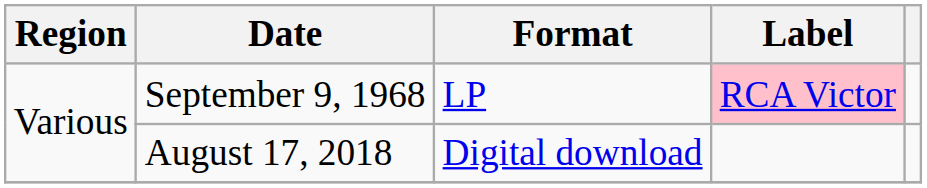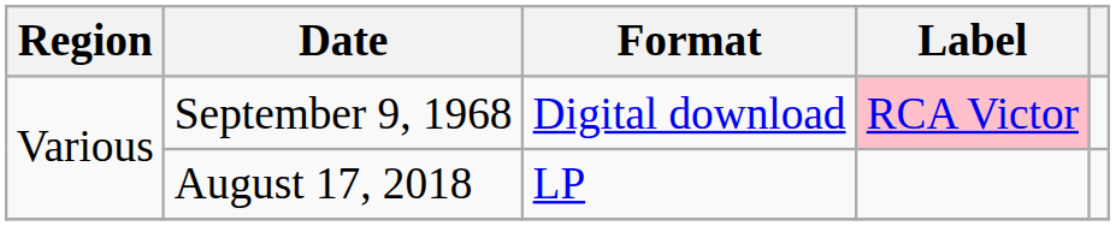September 9, 1968 | Format: LP -> Digital download
August 17, 2018 | Format: Digital download -> LP
